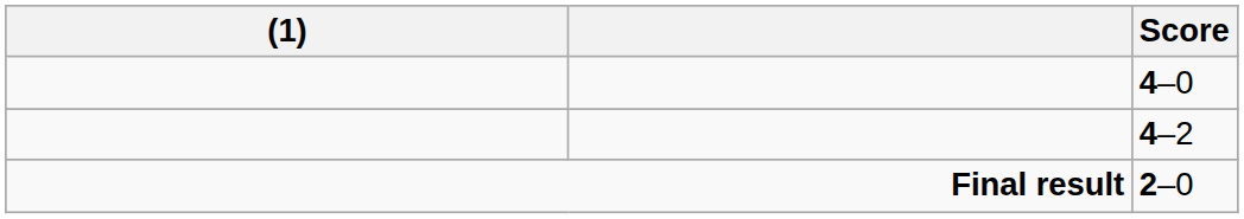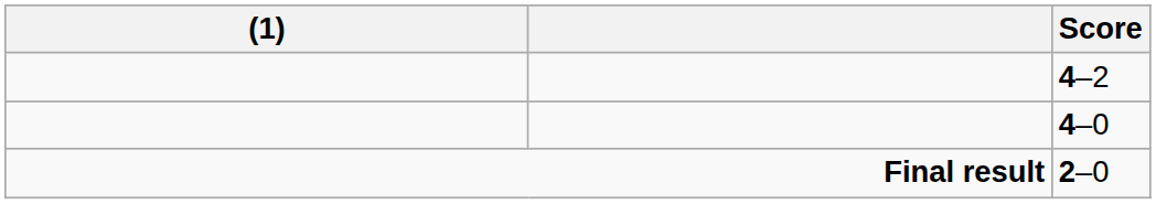rows swapped: 4–0 <-> 4–2
